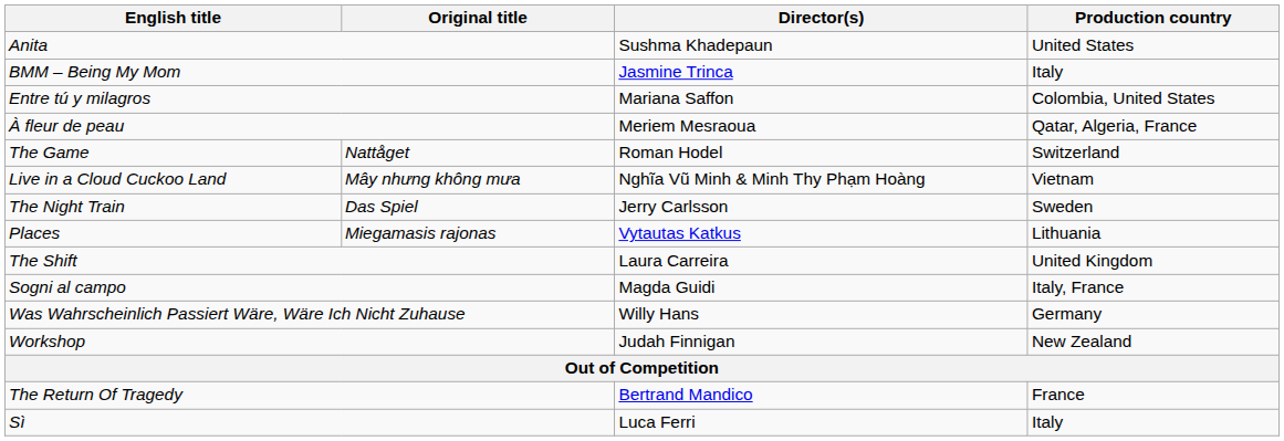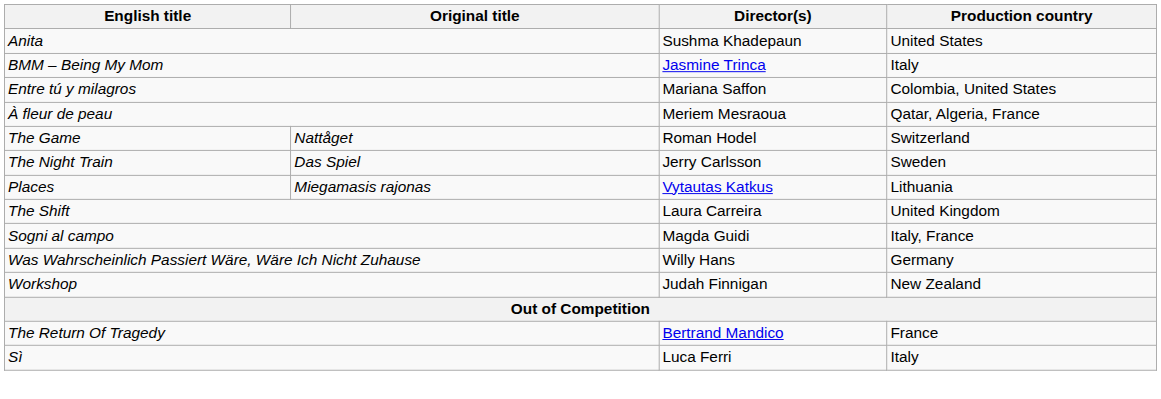- row: Live in a Cloud Cuckoo Land | Mây nhưng không mưa | Nghĩa Vũ Minh & Minh Thy Phạm Hoàng | Vietnam
